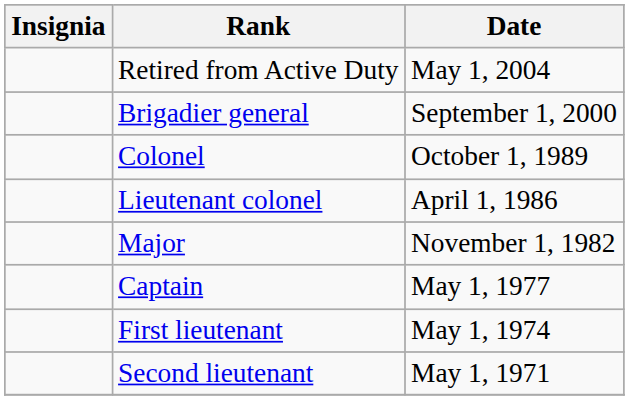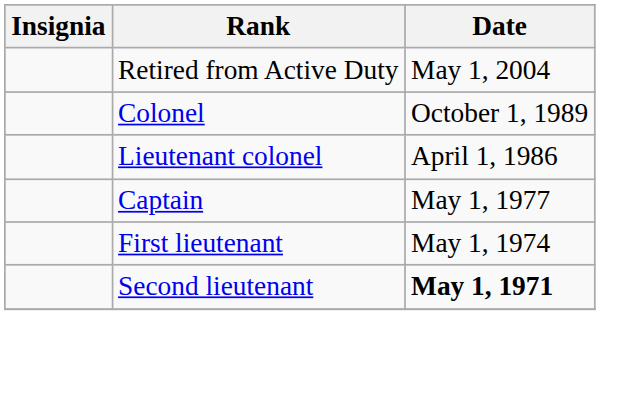- row: Brigadier general | September 1, 2000
- row: Major | November 1, 1982
Second lieutenant | Date: normal -> bold
